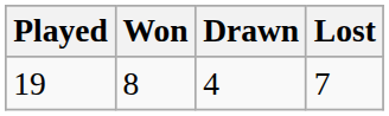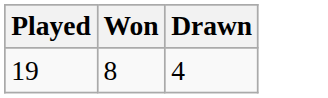- column: Lost | 7
